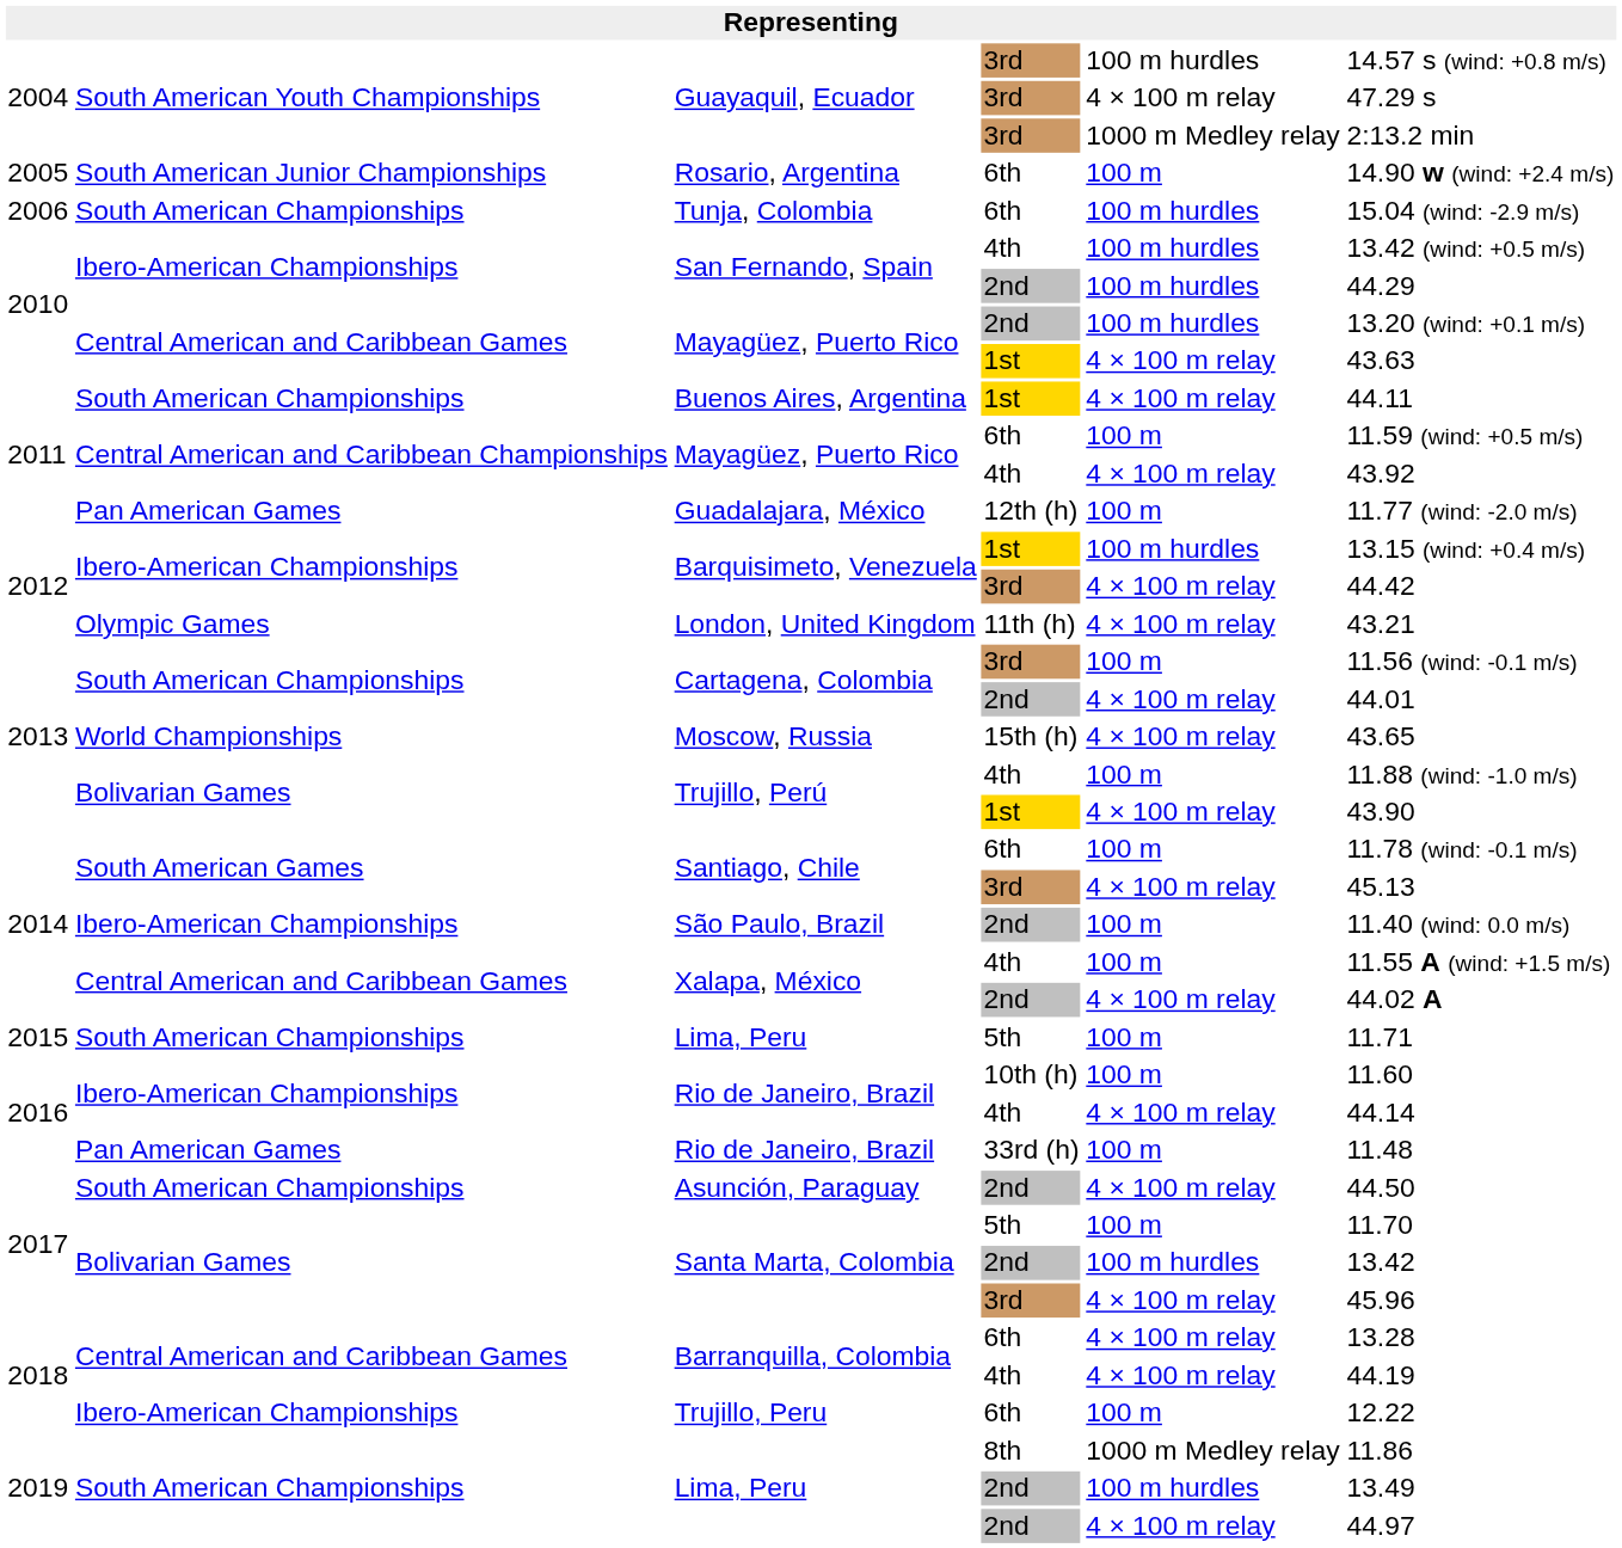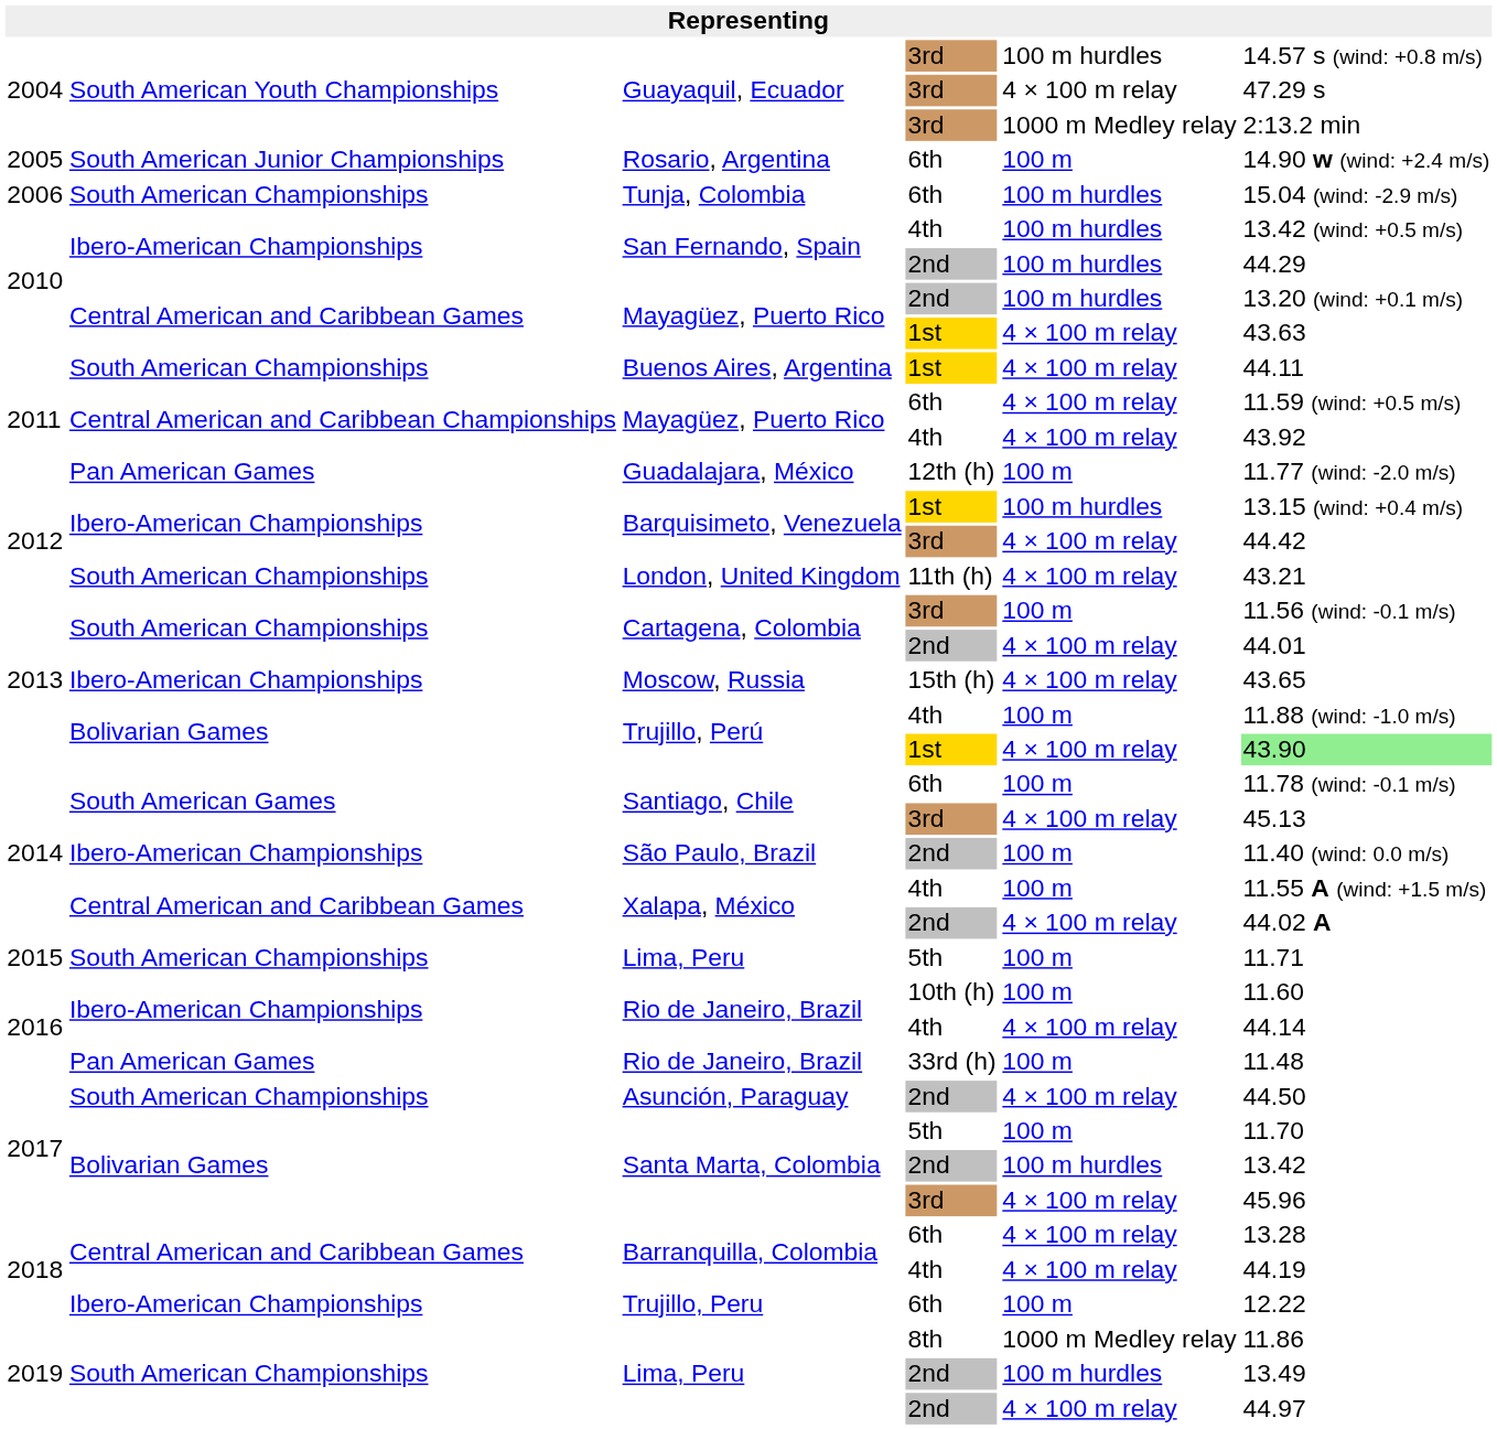Mayagüez, Puerto Rico / 6th | column 5: 100 m -> 4 × 100 m relay
London, United Kingdom | column 2: Olympic Games -> South American Championships
Moscow, Russia | column 2: World Championships -> Ibero-American Championships
Trujillo, Perú / 1st | column 6: no background -> lightgreen background
